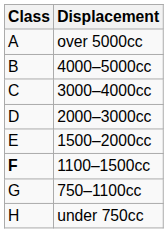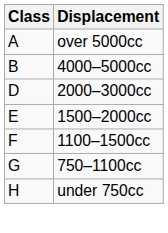- row: C | 3000–4000cc
1100–1500cc | Class: bold -> normal
